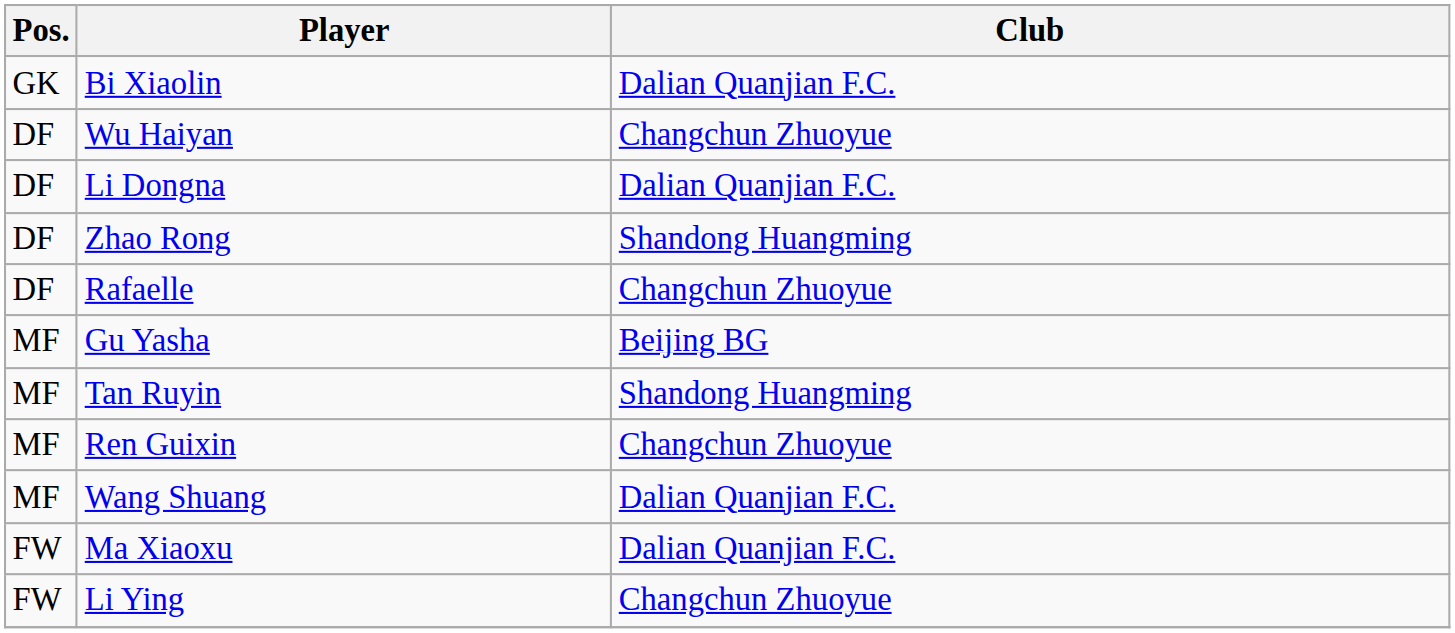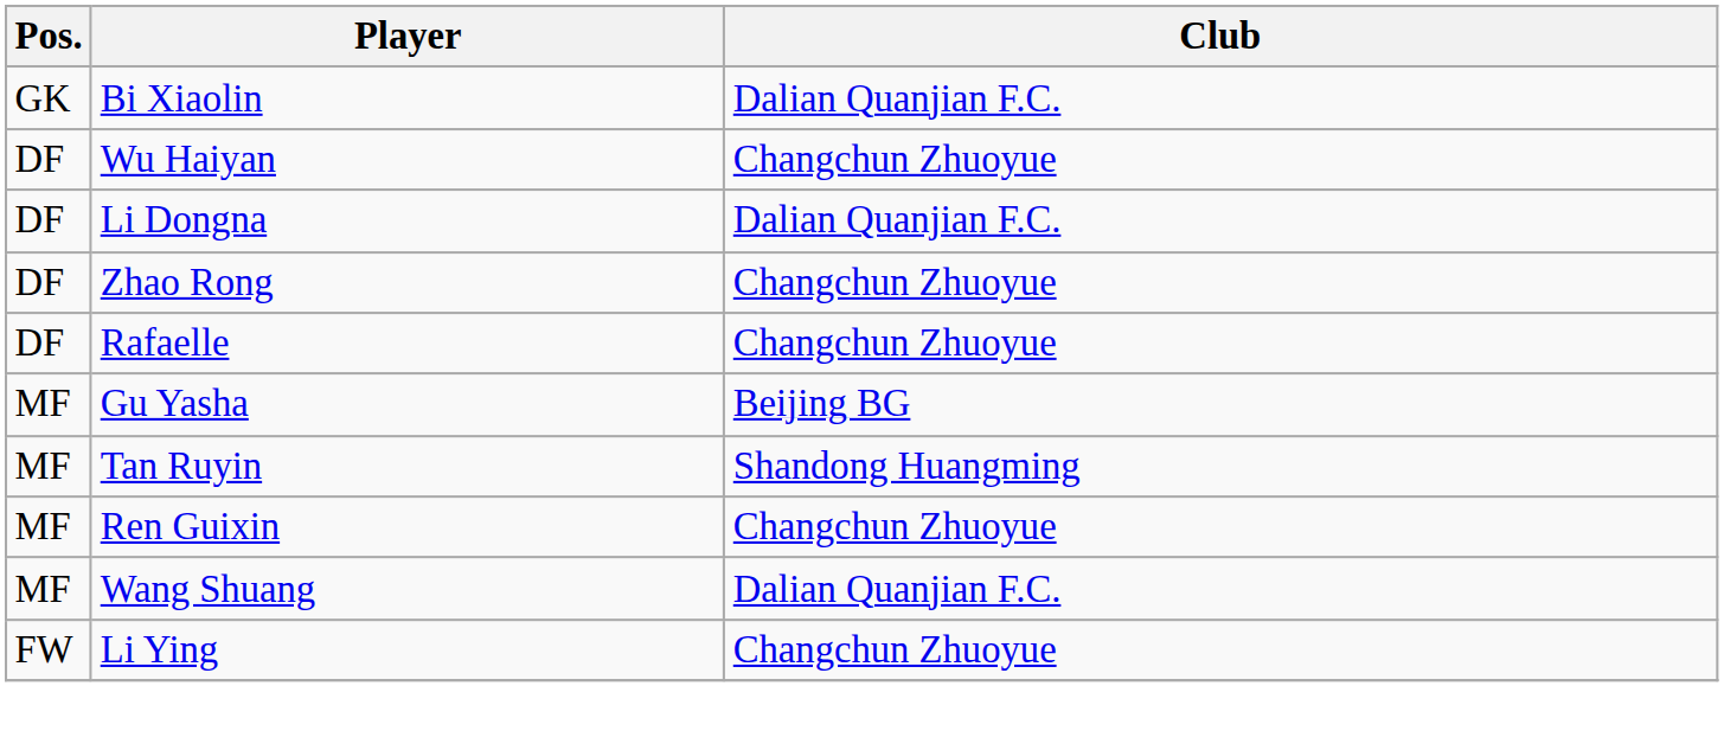Zhao Rong | Club: Shandong Huangming -> Changchun Zhuoyue
- row: FW | Ma Xiaoxu | Dalian Quanjian F.C.
